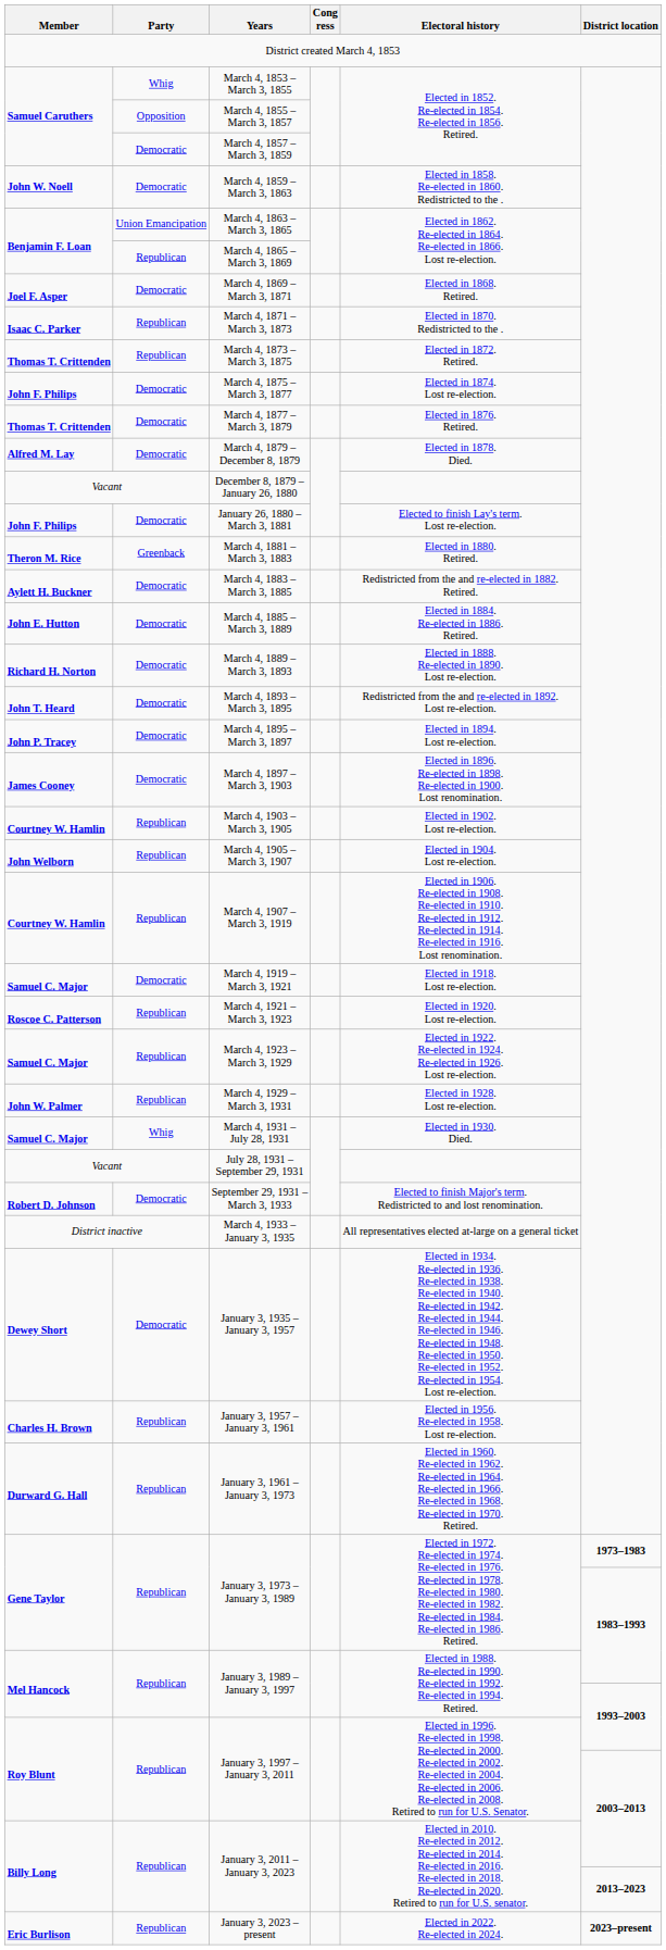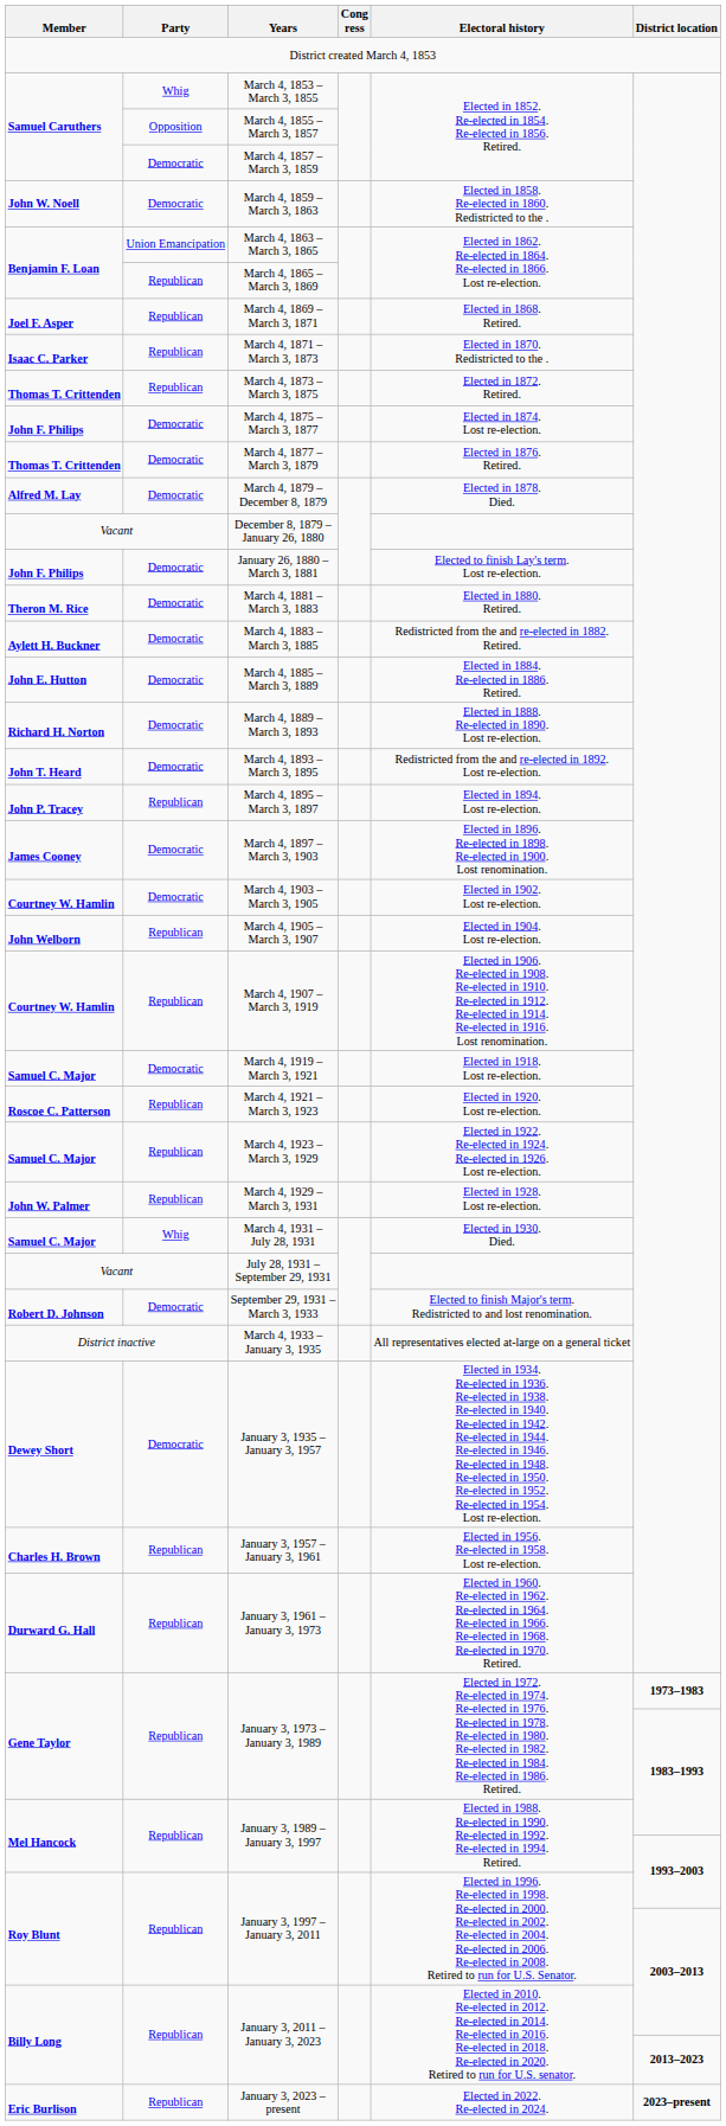March 4, 1869 – March 3, 1871 | Party: Democratic -> Republican
March 4, 1881 – March 3, 1883 | Party: Greenback -> Democratic
March 4, 1895 – March 3, 1897 | Party: Democratic -> Republican
March 4, 1903 – March 3, 1905 | Party: Republican -> Democratic
